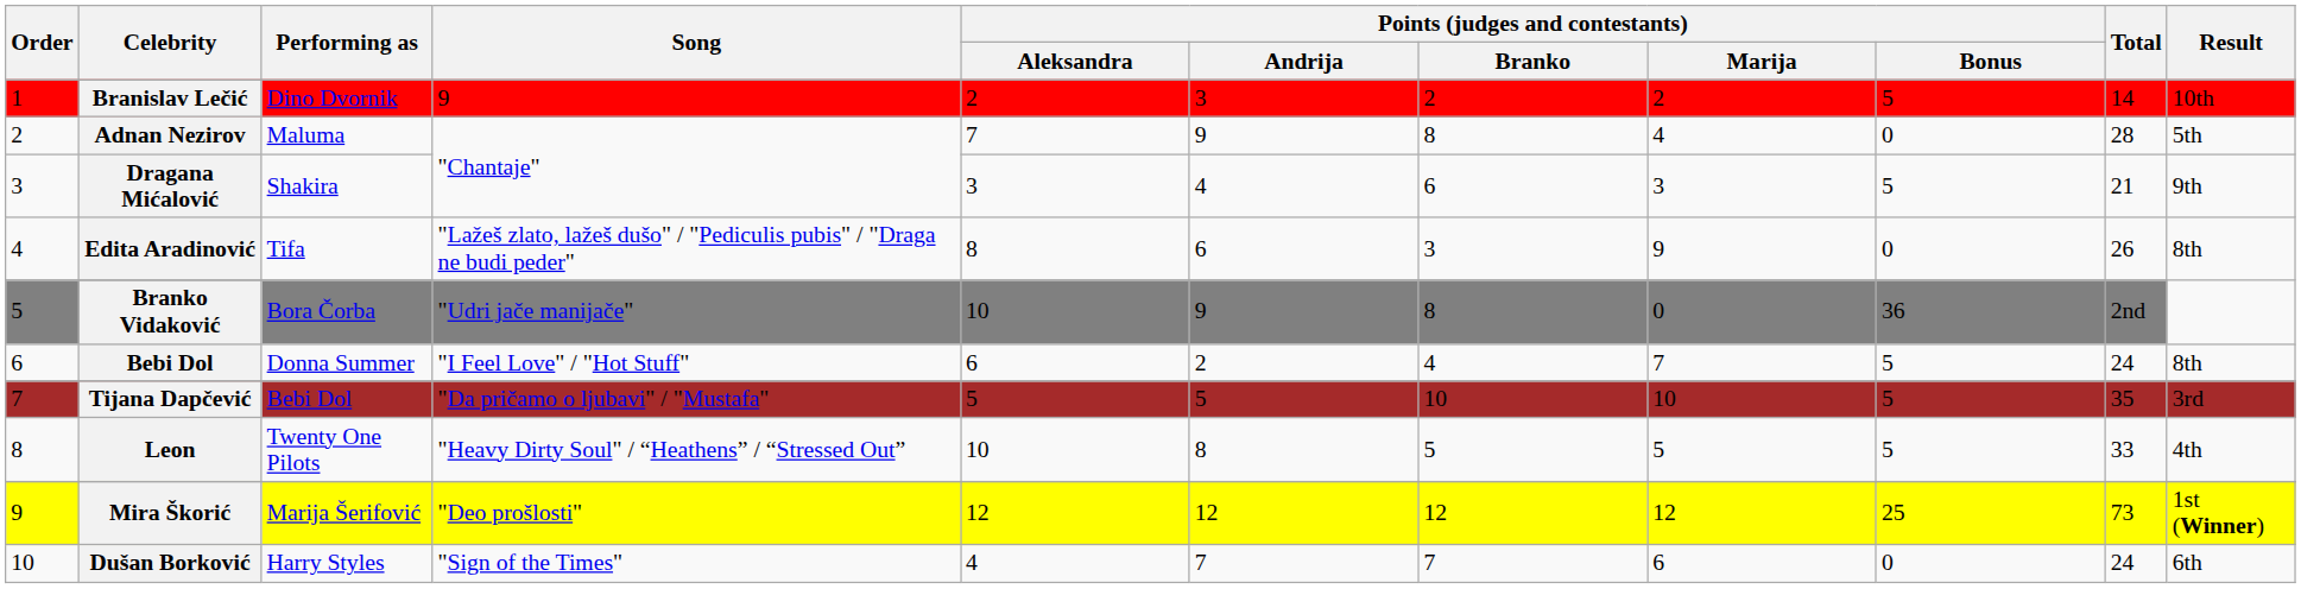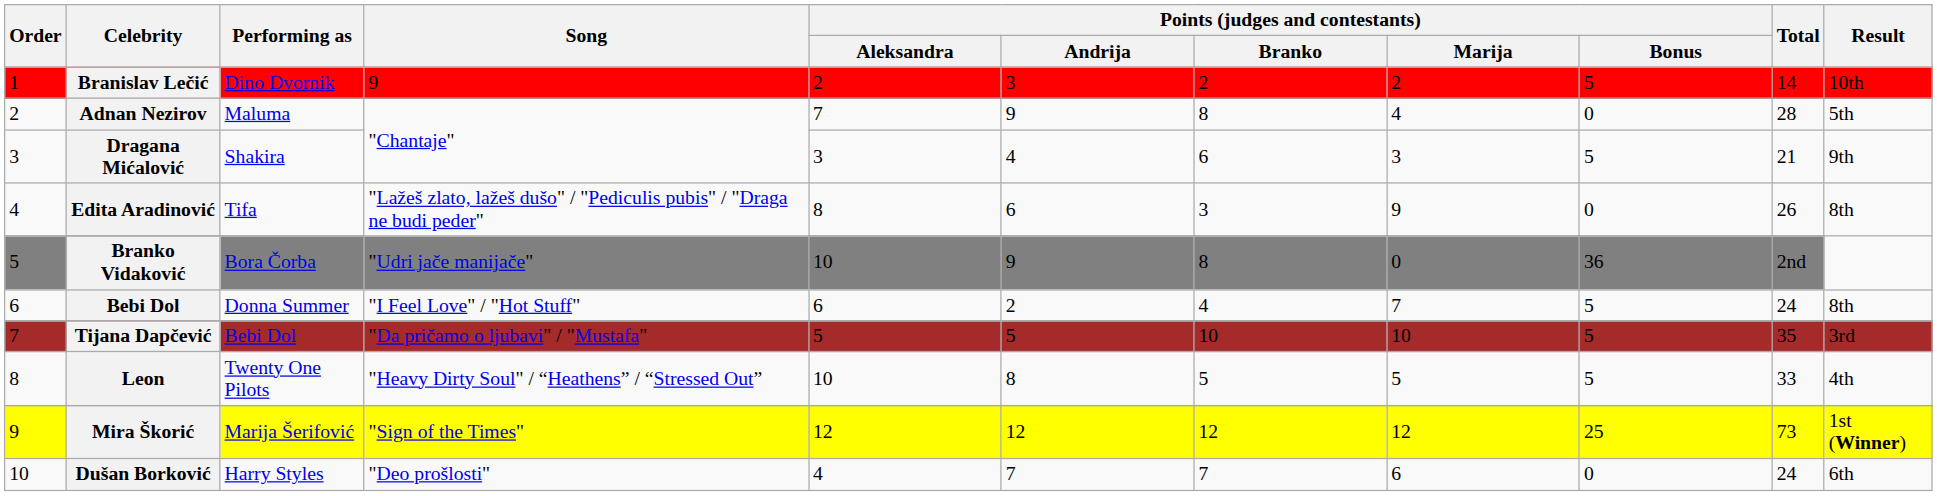Mira Škorić | Song: "Deo prošlosti" -> "Sign of the Times"
Dušan Borković | Song: "Sign of the Times" -> "Deo prošlosti"
